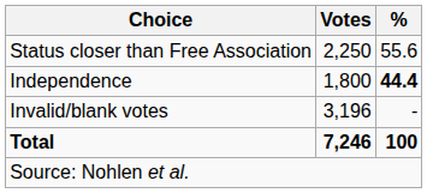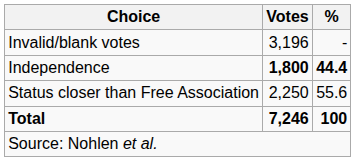rows swapped: Status closer than Free Association <-> Invalid/blank votes
Independence | Votes: normal -> bold
